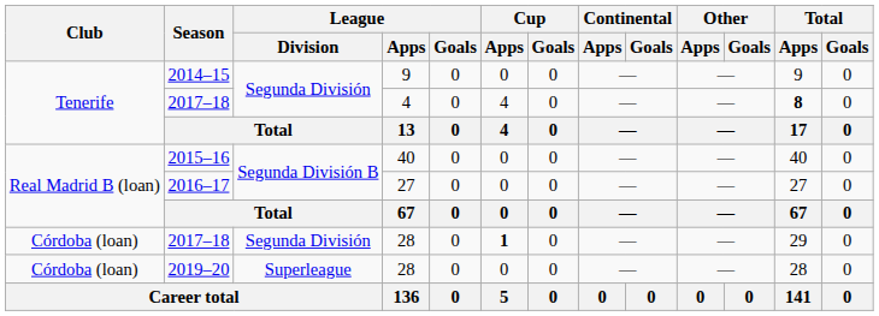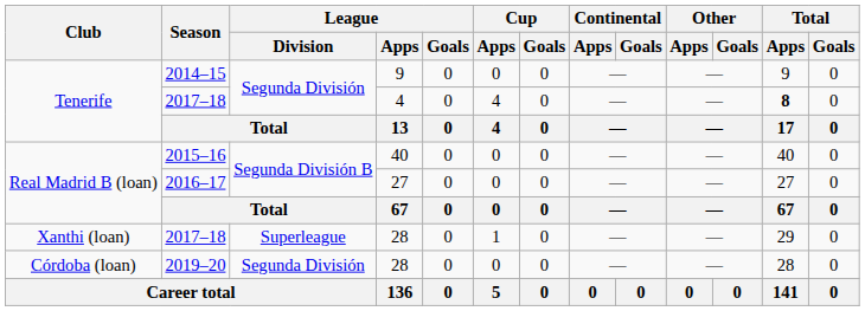2017–18 / 28 | Club: Córdoba (loan) -> Xanthi (loan)
2017–18 / 28 | League / Division: Segunda División -> Superleague
2017–18 / 28 | Cup / Apps: bold -> normal
2019–20 | League / Division: Superleague -> Segunda División
